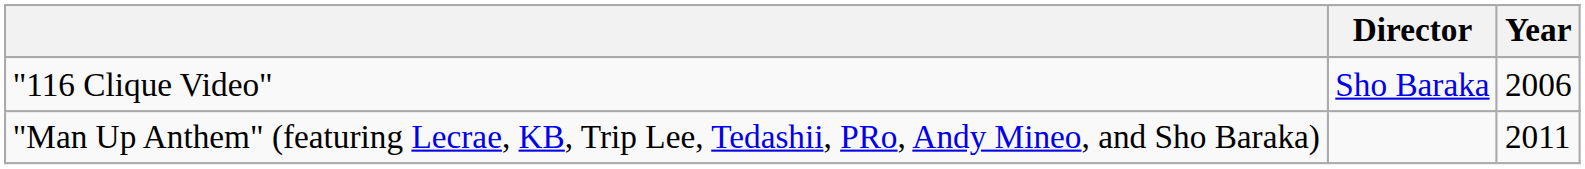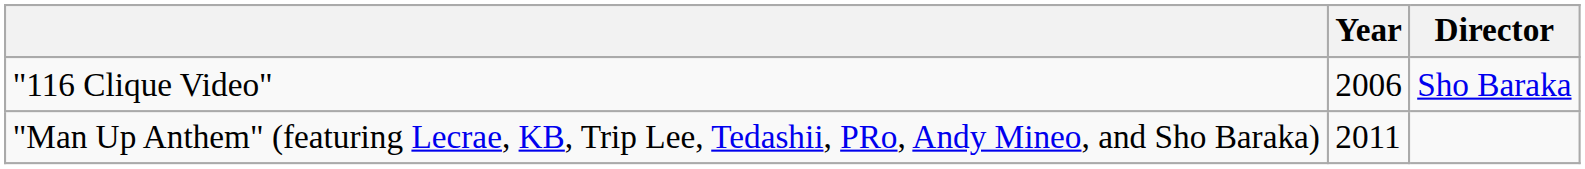columns swapped: Year <-> Director
